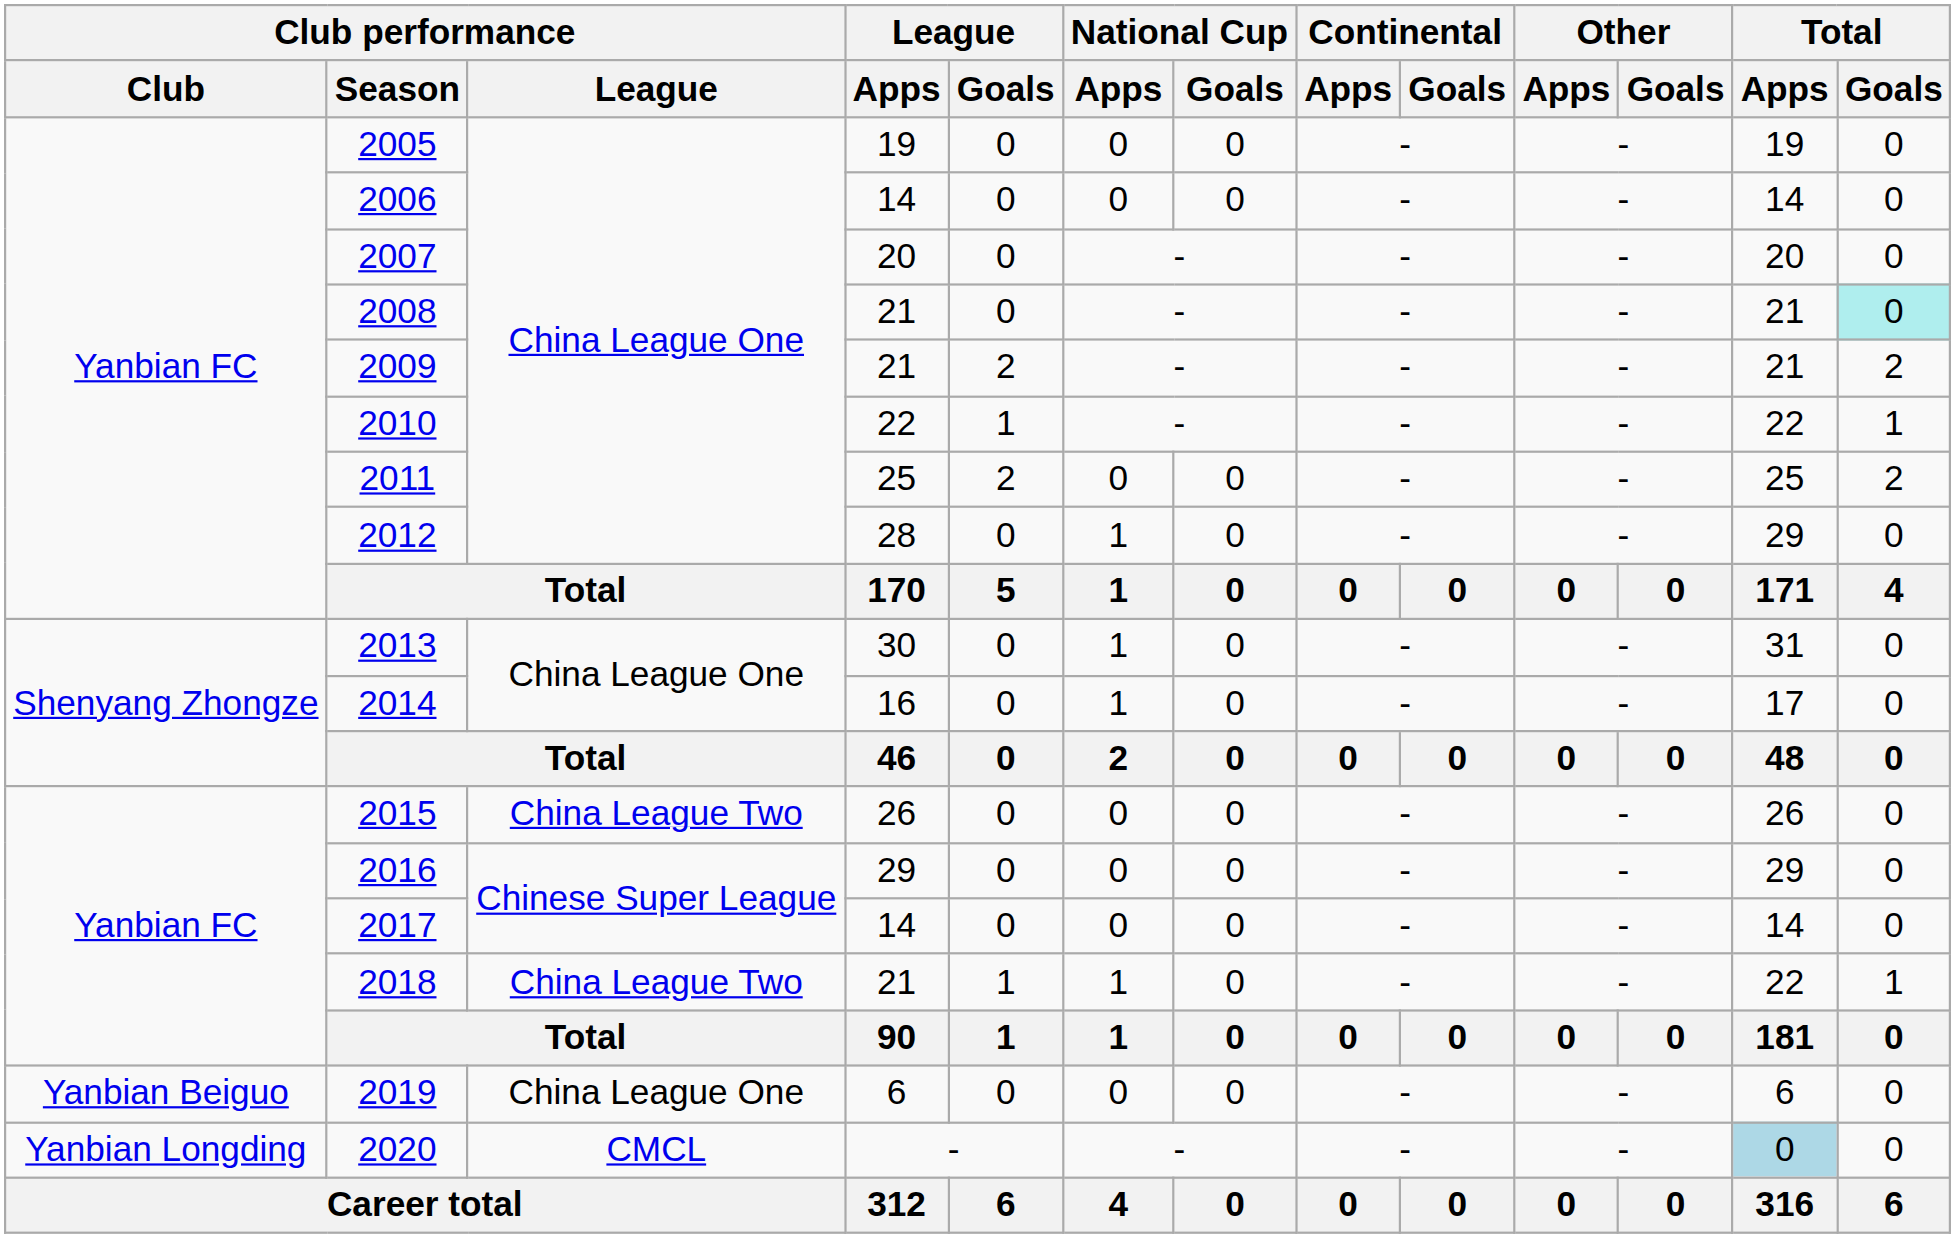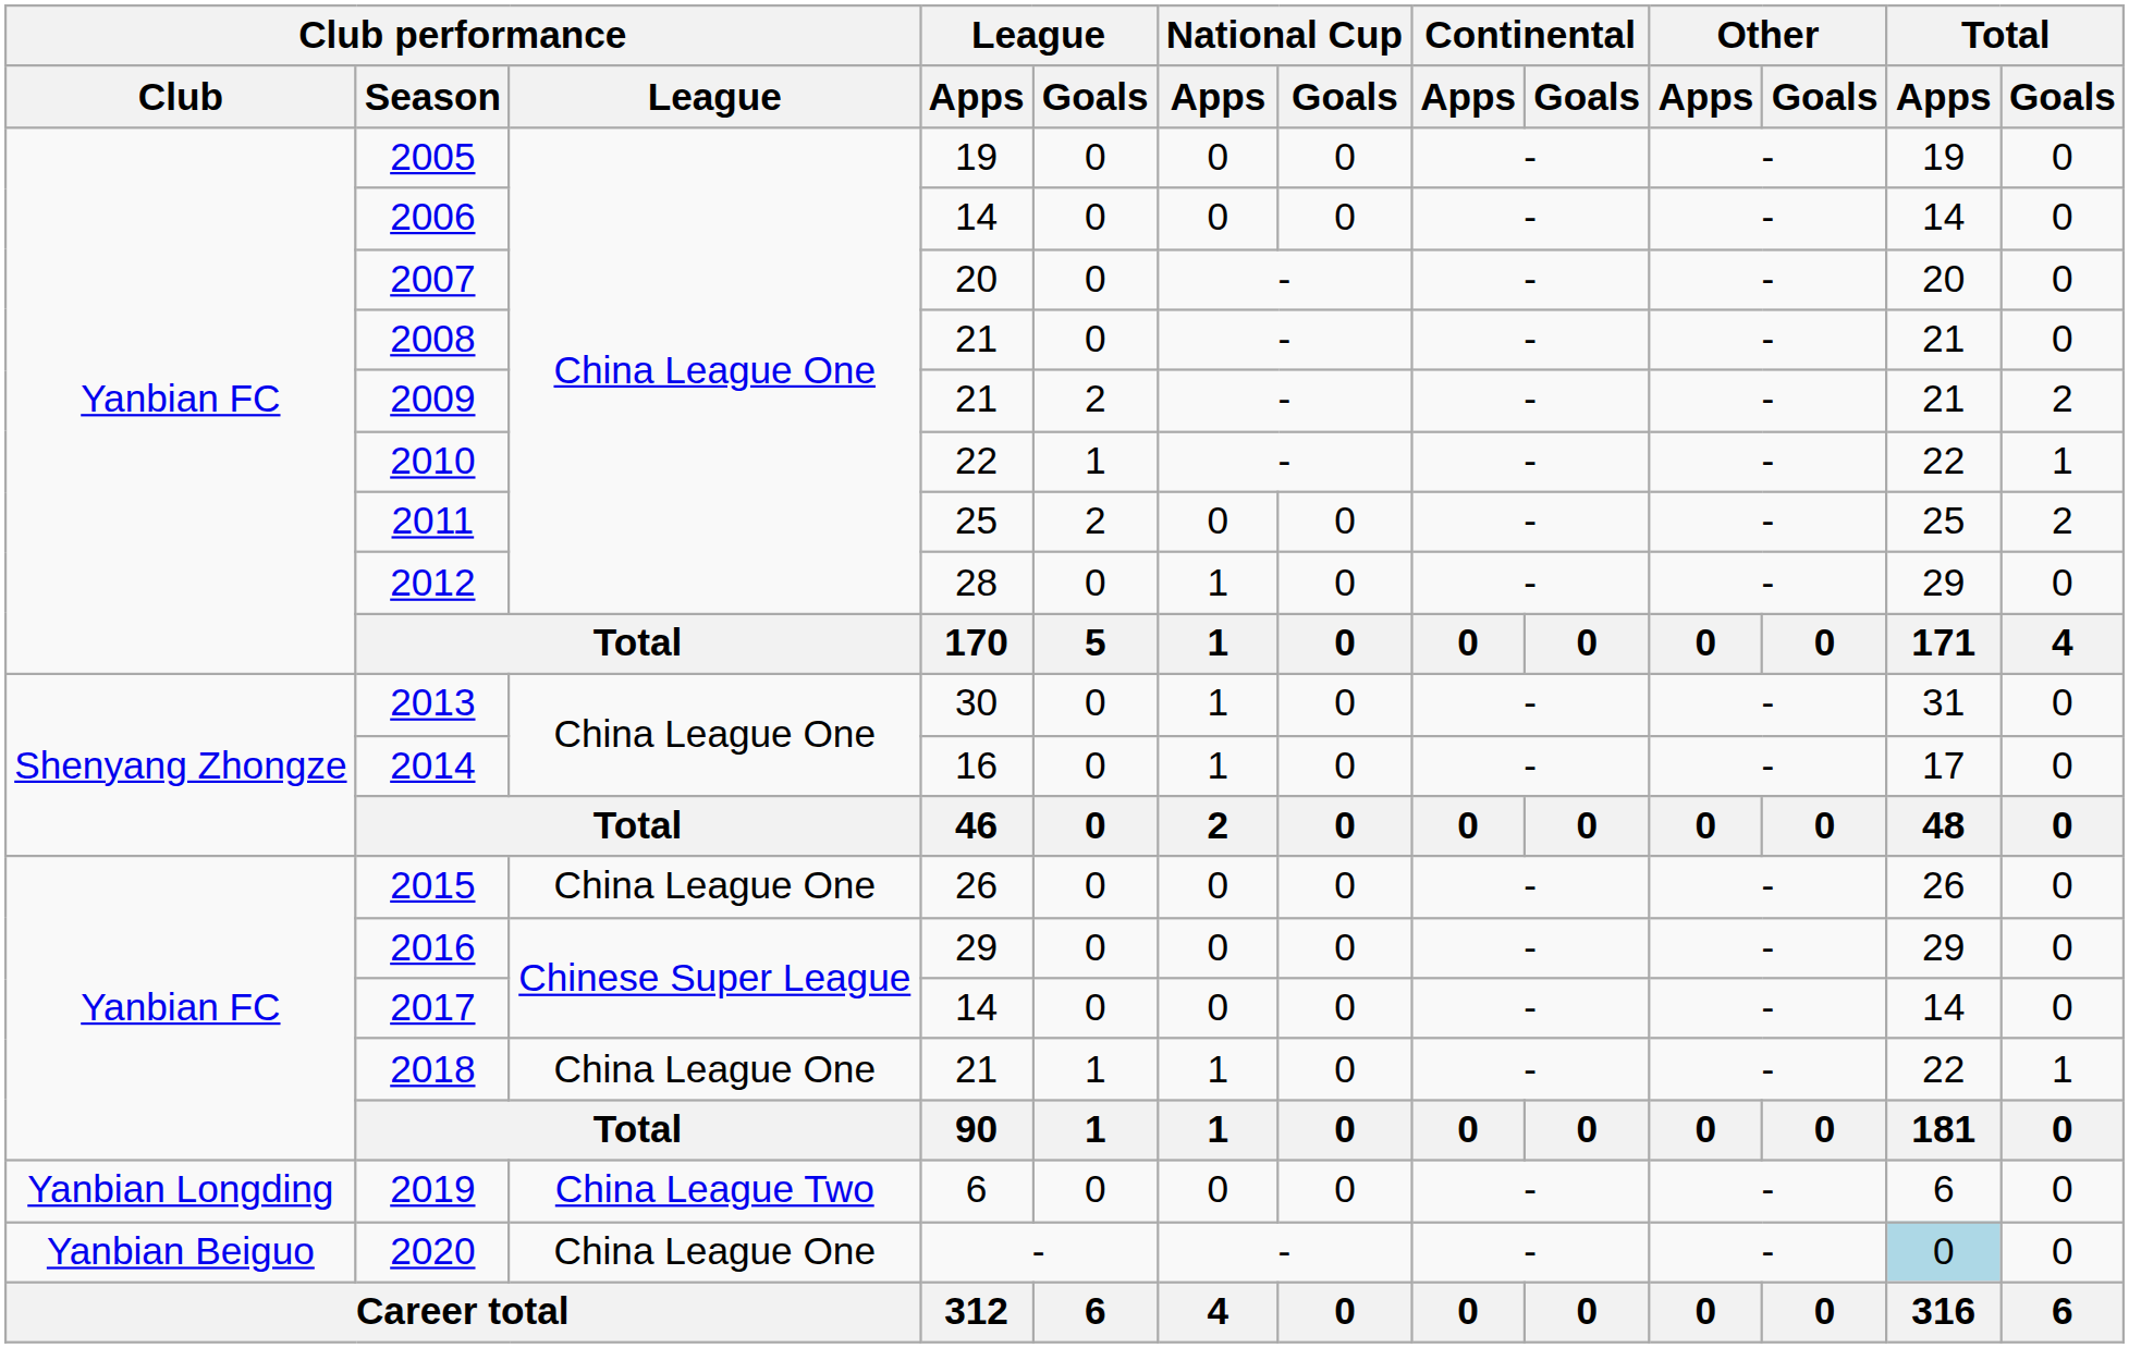2008 | Total / Goals: paleturquoise background -> no background
2015 | Club performance / League: China League Two -> China League One
2018 | Club performance / League: China League Two -> China League One
2019 | Club performance / Club: Yanbian Beiguo -> Yanbian Longding
2019 | Club performance / League: China League One -> China League Two
2020 | Club performance / Club: Yanbian Longding -> Yanbian Beiguo
2020 | Club performance / League: CMCL -> China League One
